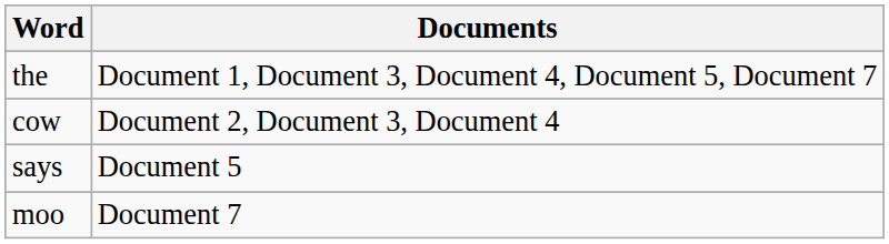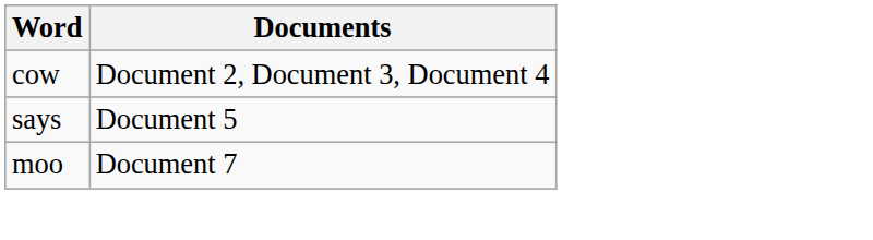- row: the | Document 1, Document 3, Document 4, Document 5, Document 7
